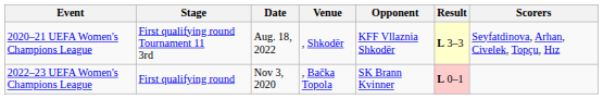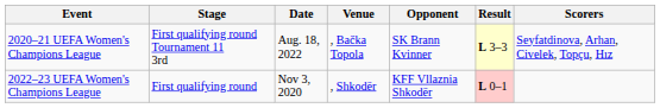2020–21 UEFA Women's Champions League | Venue: , Shkodër -> , Bačka Topola
2020–21 UEFA Women's Champions League | Opponent: KFF Vllaznia Shkodër -> SK Brann Kvinner
2022–23 UEFA Women's Champions League | Venue: , Bačka Topola -> , Shkodër
2022–23 UEFA Women's Champions League | Opponent: SK Brann Kvinner -> KFF Vllaznia Shkodër
